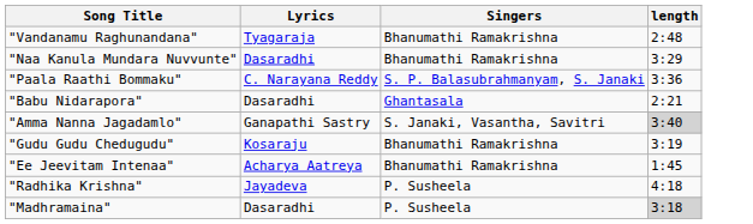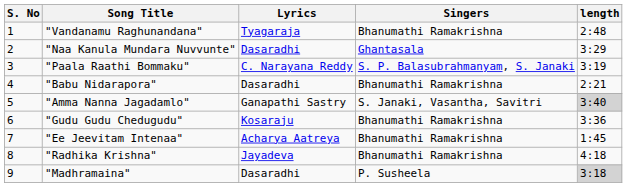+ column: S. No | 1 | 2 | 3 | 4 | 5 | 6 | 7 | 8 | 9
"Naa Kanula Mundara Nuvvunte" | Singers: Bhanumathi Ramakrishna -> Ghantasala
"Paala Raathi Bommaku" | length: 3:36 -> 3:19
"Babu Nidarapora" | Singers: Ghantasala -> Bhanumathi Ramakrishna
"Gudu Gudu Chedugudu" | length: 3:19 -> 3:36
"Radhika Krishna" | Singers: P. Susheela -> Bhanumathi Ramakrishna
